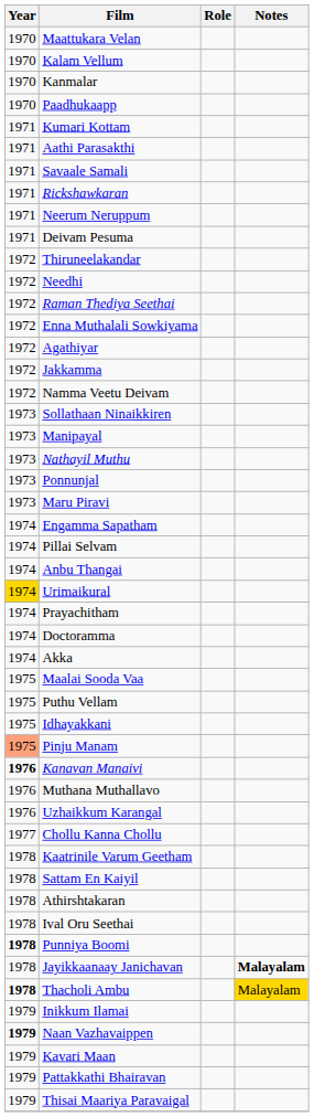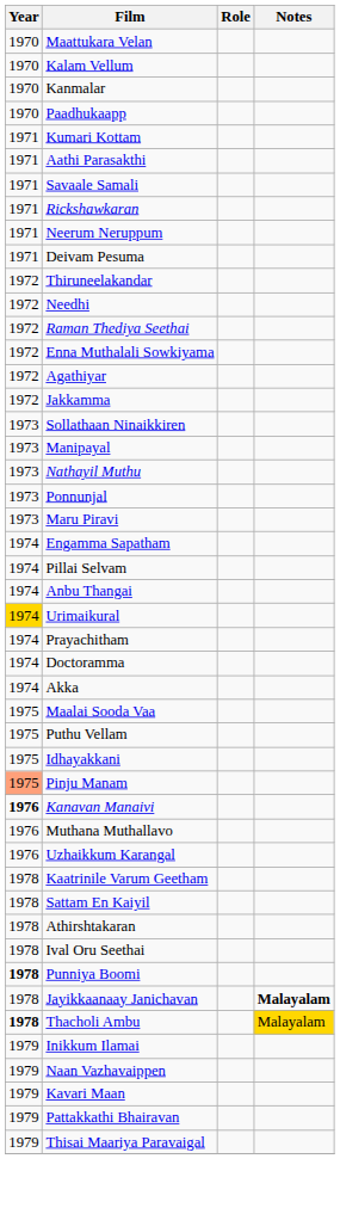- row: 1972 | Namma Veetu Deivam
- row: 1977 | Chollu Kanna Chollu
Naan Vazhavaippen | Year: bold -> normal
